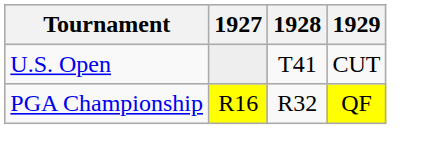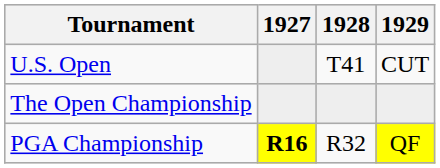+ row: The Open Championship
PGA Championship | 1927: normal -> bold
